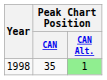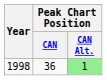1998 | Peak Chart Position / CAN: 35 -> 36
